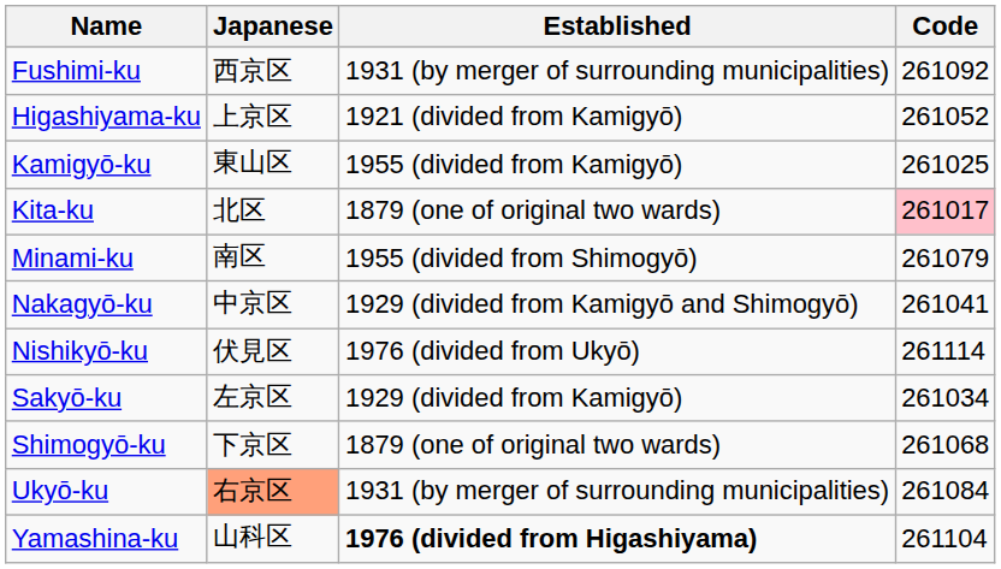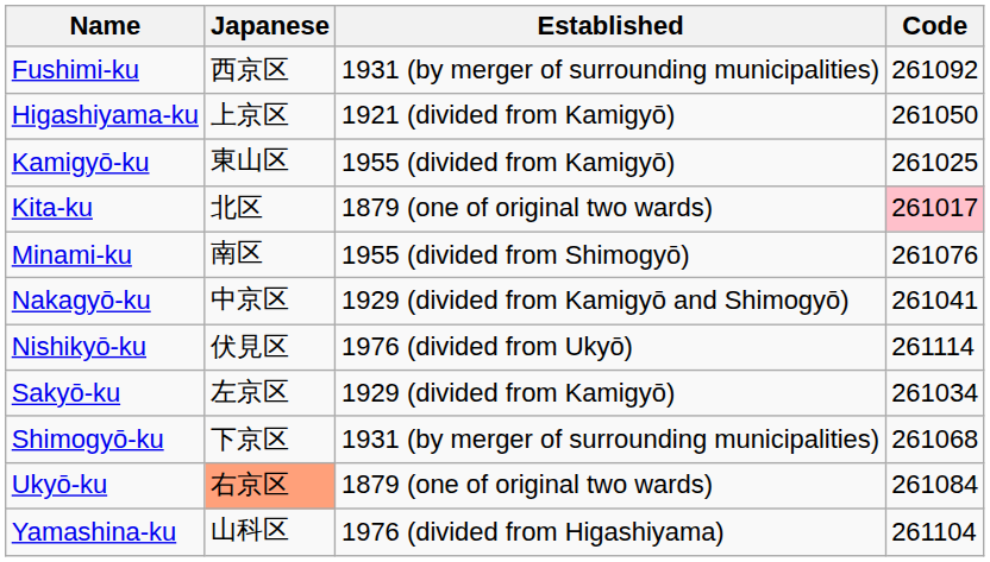Higashiyama-ku | Code: 261052 -> 261050
Minami-ku | Code: 261079 -> 261076
Shimogyō-ku | Established: 1879 (one of original two wards) -> 1931 (by merger of surrounding municipalities)
Ukyō-ku | Established: 1931 (by merger of surrounding municipalities) -> 1879 (one of original two wards)
Yamashina-ku | Established: bold -> normal
